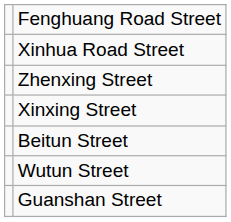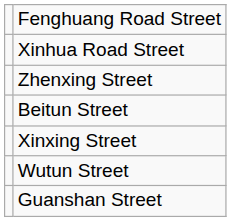rows swapped: Xinxing Street <-> Beitun Street
